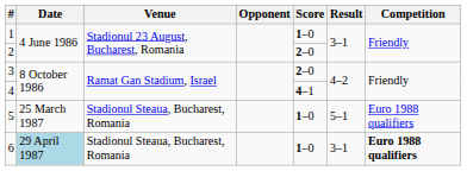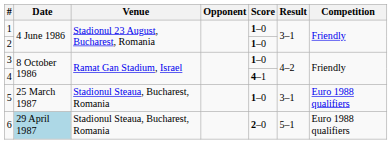2 | Score: 2–0 -> 1–0
3 | Score: 2–0 -> 1–0
5 | Result: 5–1 -> 3–1
6 | Score: 1–0 -> 2–0
6 | Result: 3–1 -> 5–1
6 | Competition: bold -> normal
